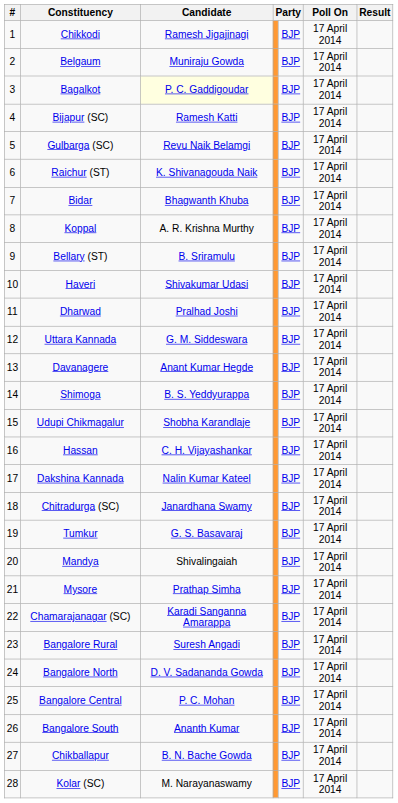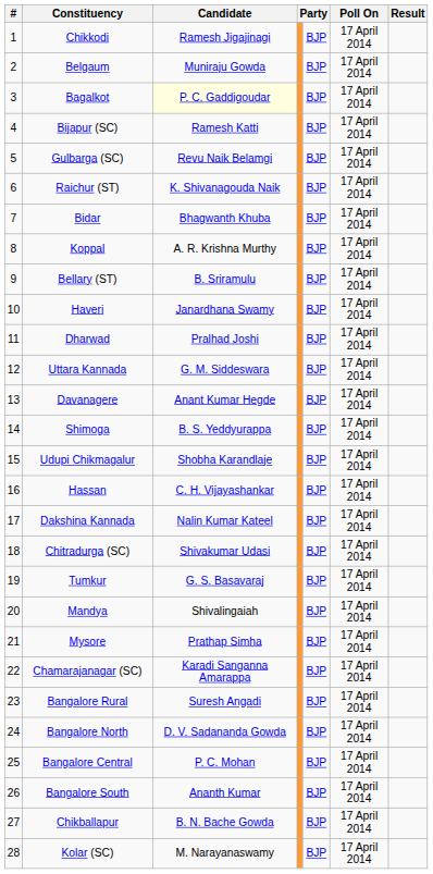Haveri | Candidate: Shivakumar Udasi -> Janardhana Swamy
Chitradurga (SC) | Candidate: Janardhana Swamy -> Shivakumar Udasi
